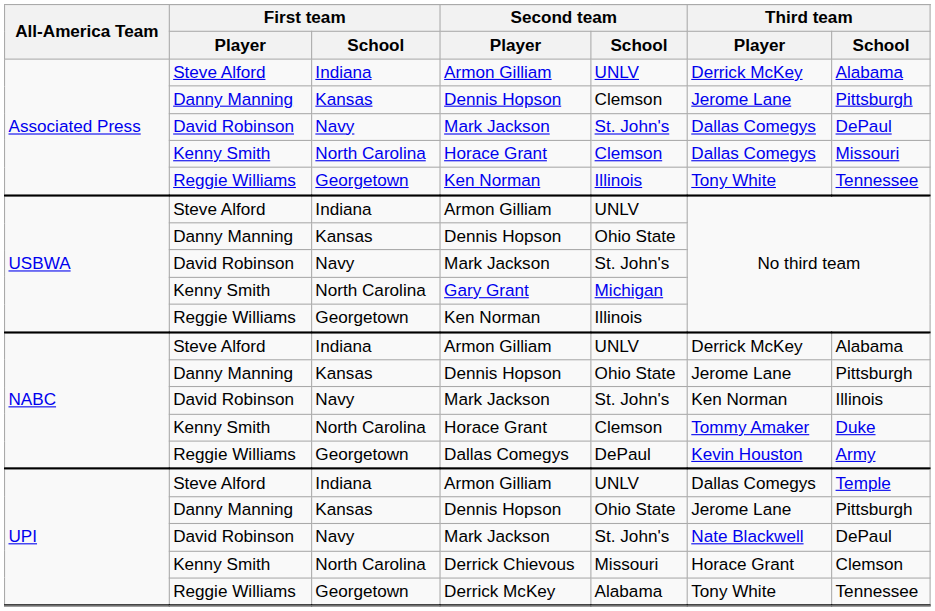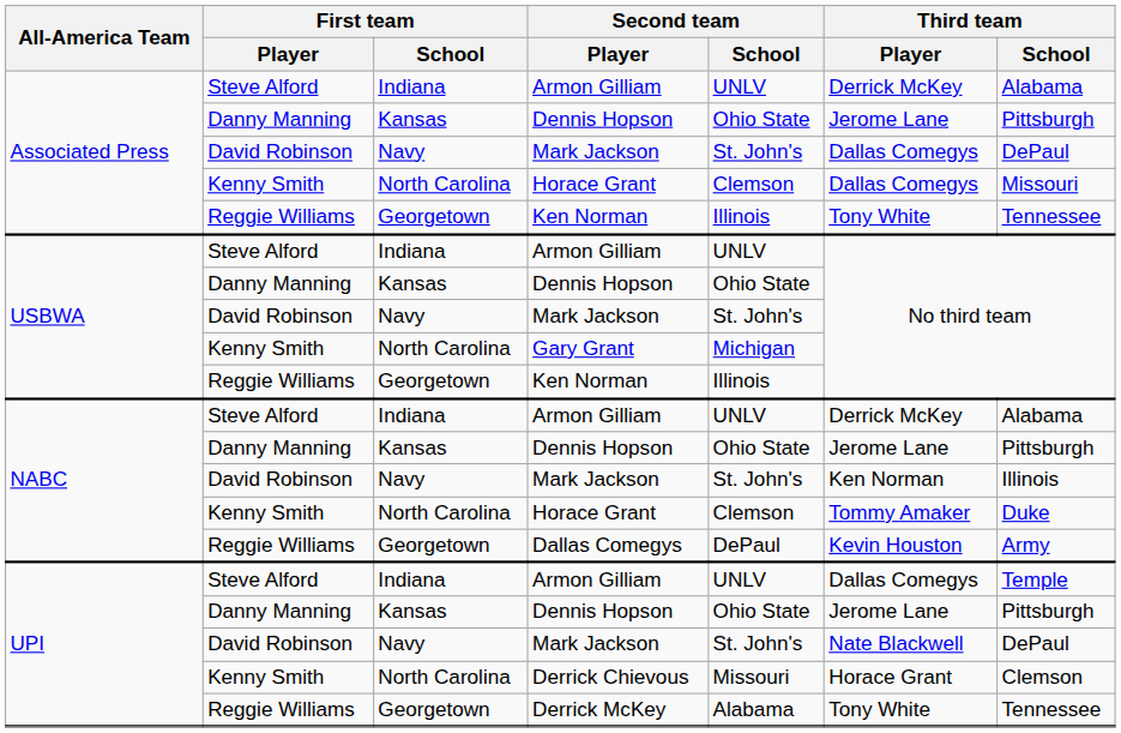Associated Press / Dennis Hopson | Second team / School: Clemson -> Ohio State
